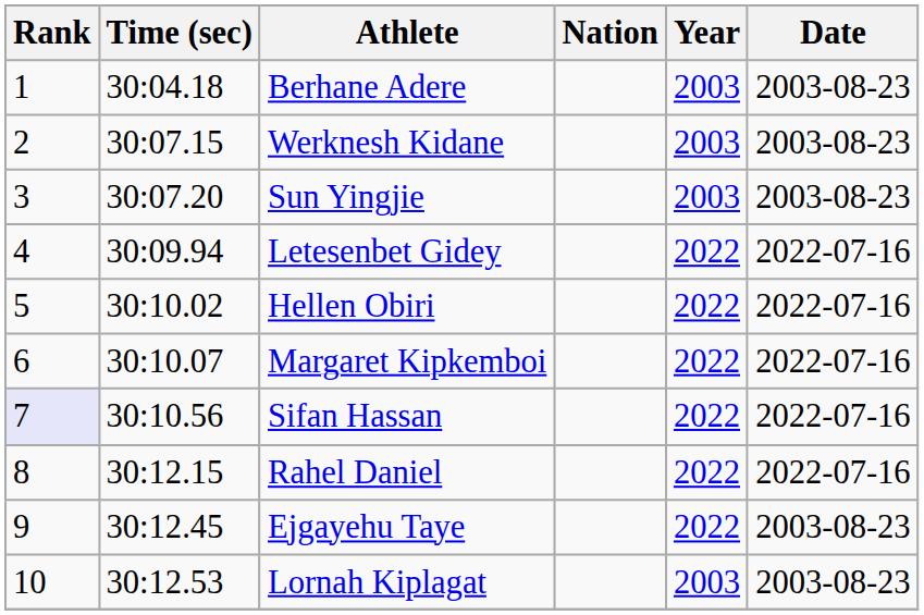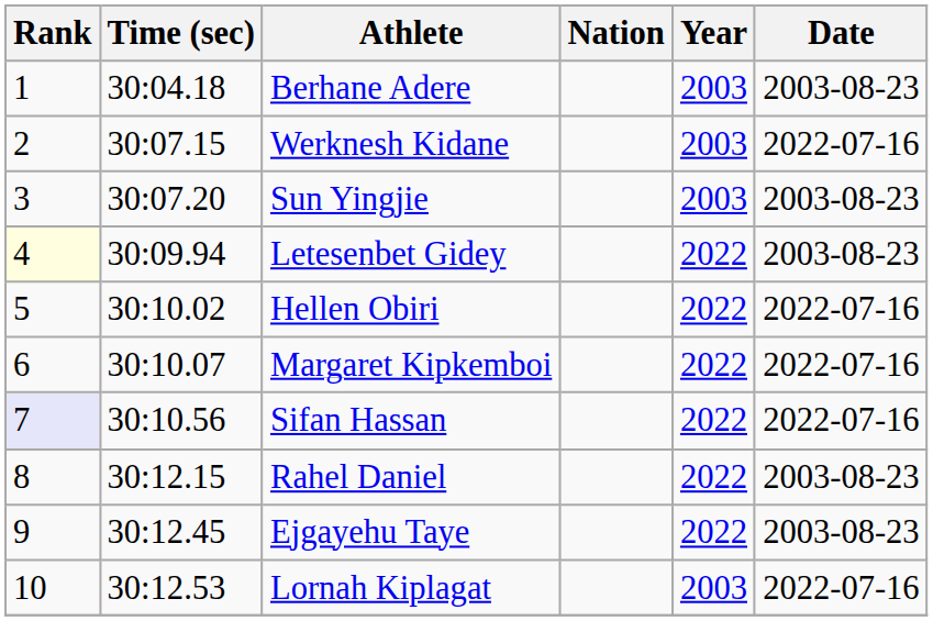Werknesh Kidane | Date: 2003-08-23 -> 2022-07-16
Letesenbet Gidey | Rank: no background -> lightyellow background
Letesenbet Gidey | Date: 2022-07-16 -> 2003-08-23
Rahel Daniel | Date: 2022-07-16 -> 2003-08-23
Lornah Kiplagat | Date: 2003-08-23 -> 2022-07-16
